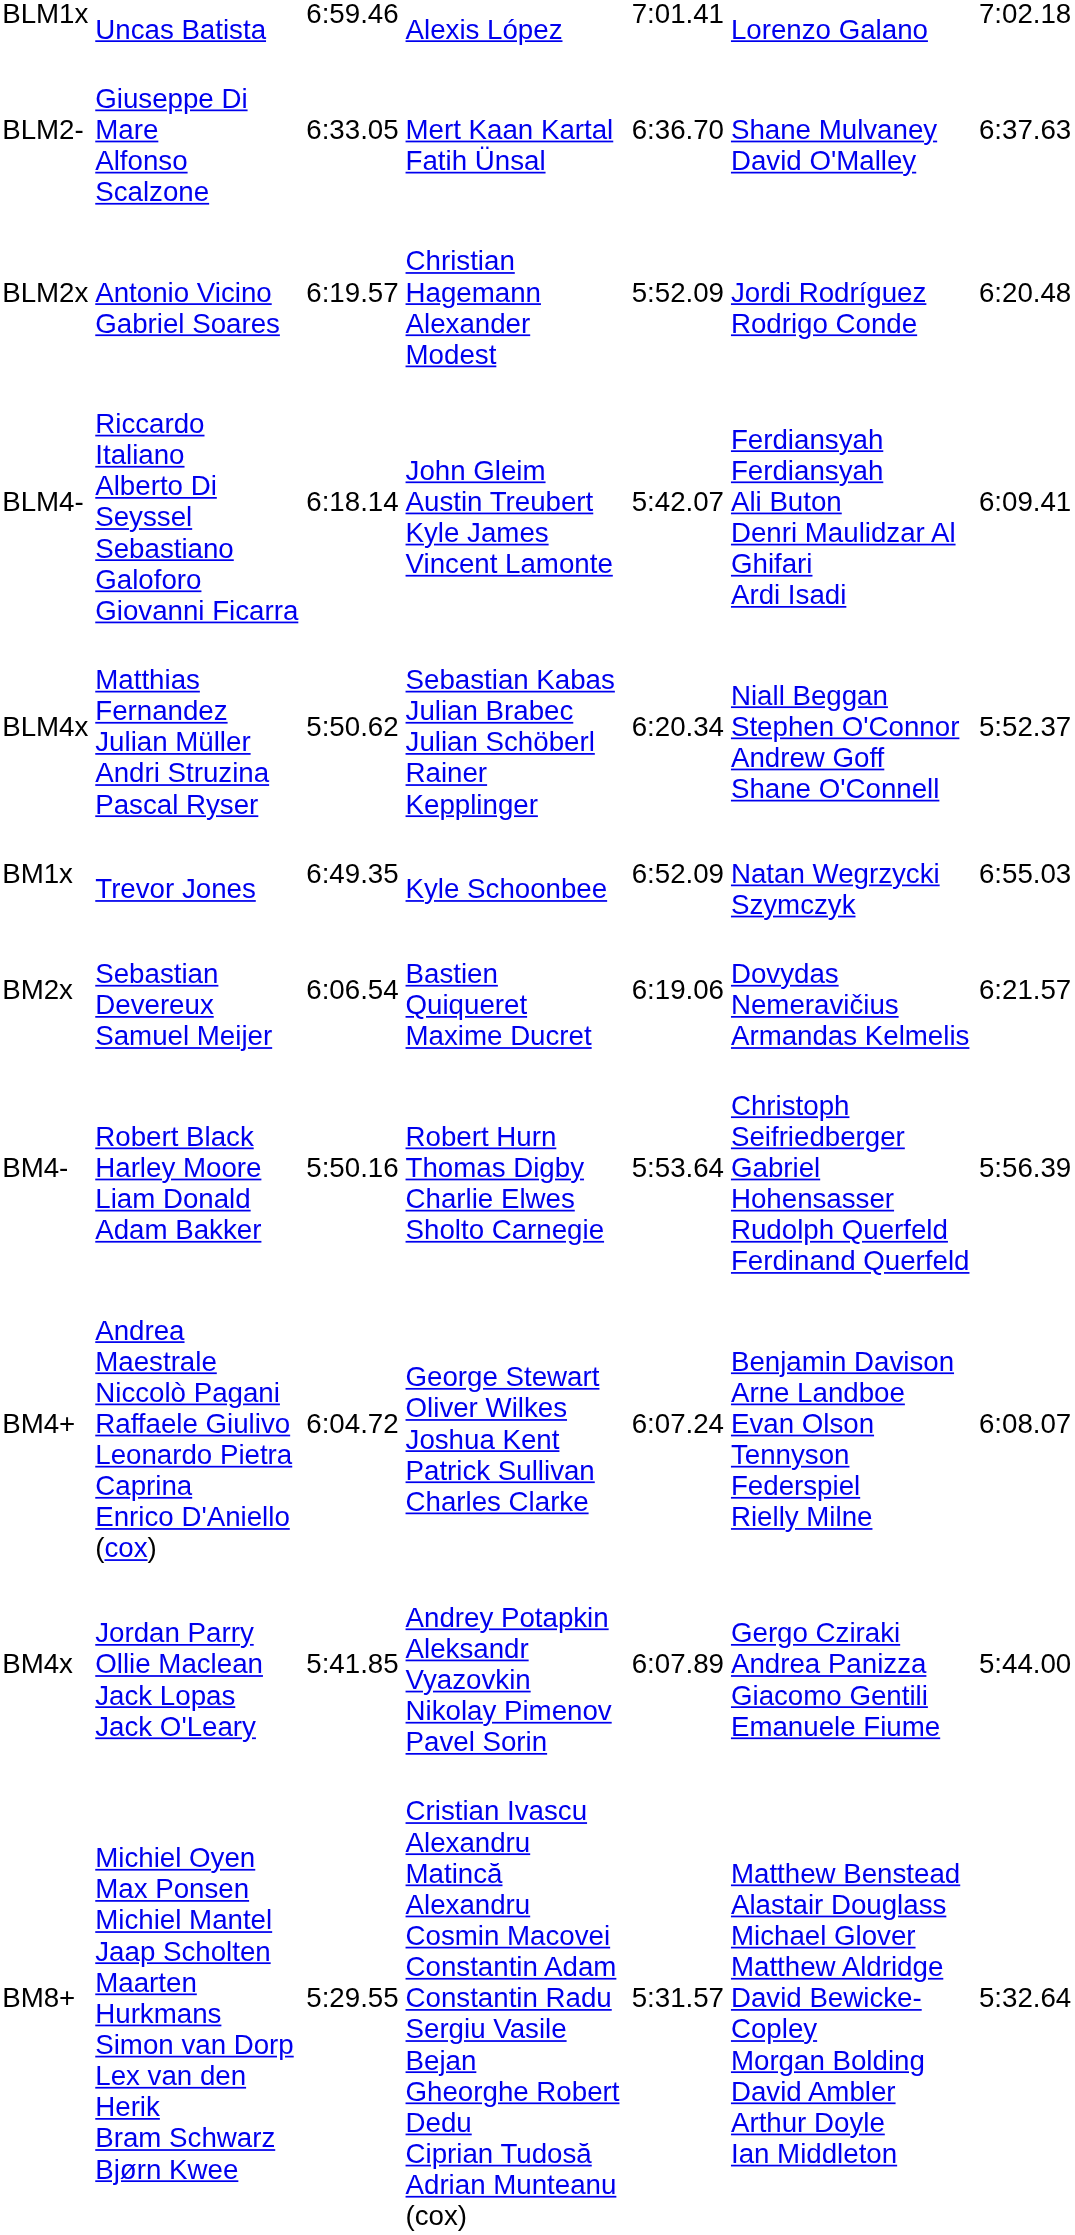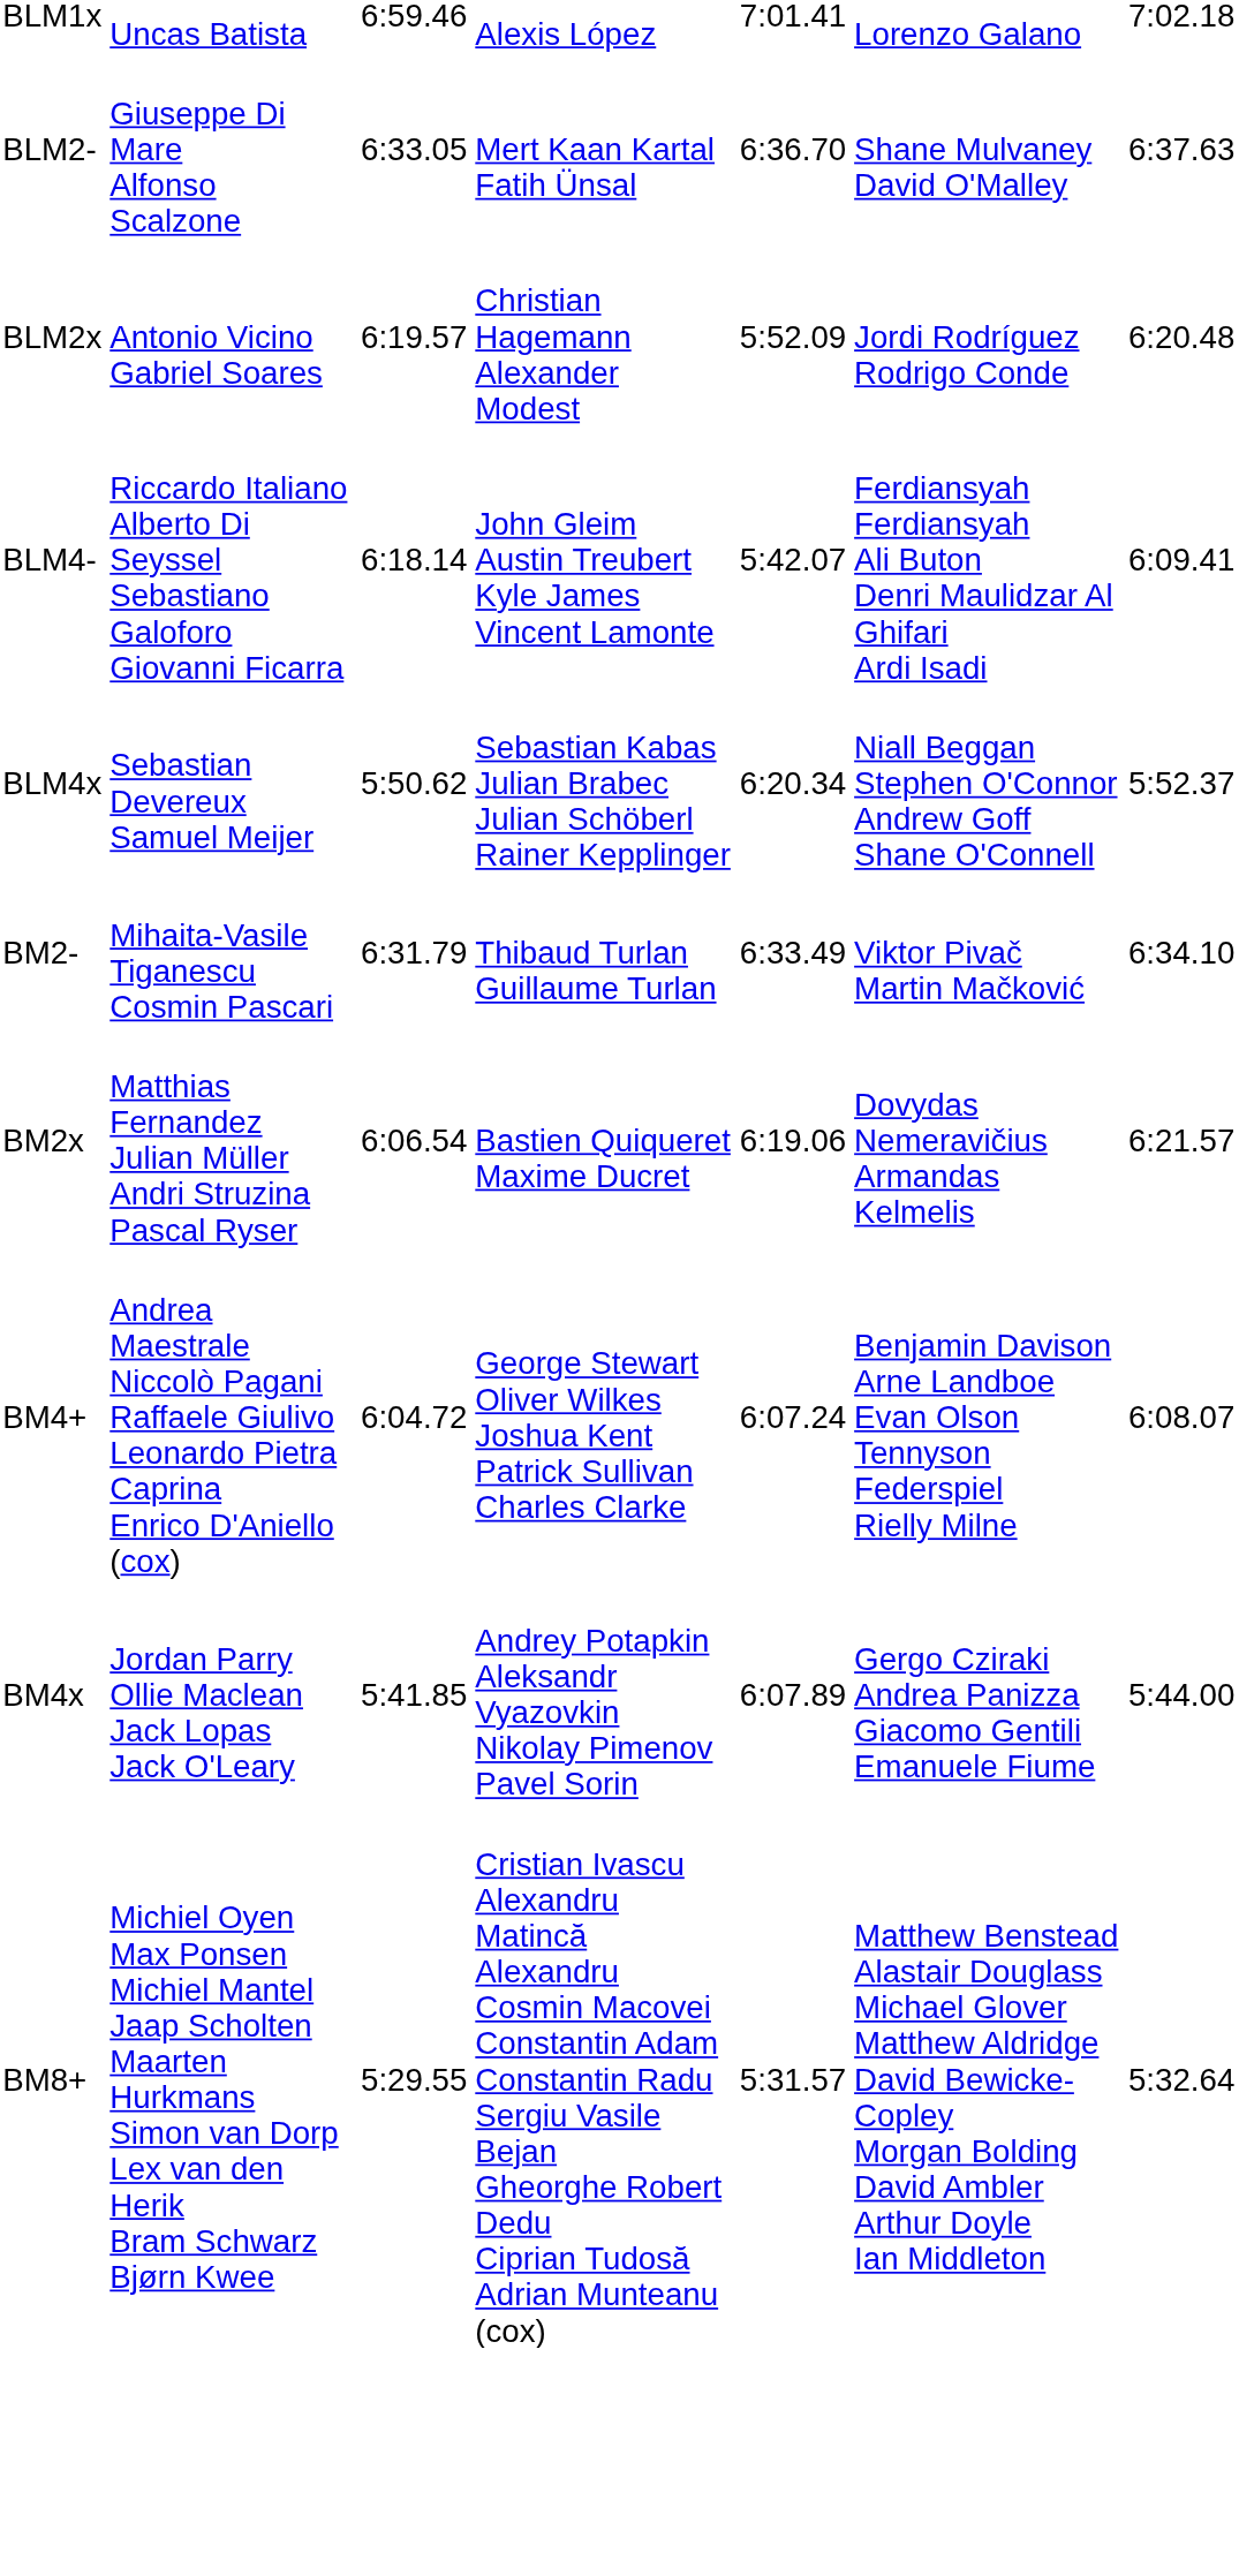BLM4x | column 2: Matthias Fernandez Julian Müller Andri Struzina Pascal Ryser -> Sebastian Devereux Samuel Meijer
- row: BM1x | Trevor Jones | 6:49.35 | Kyle Schoonbee | 6:52.09 | Natan Wegrzycki Szymczyk | 6:55.03
+ row: BM2- | Mihaita-Vasile Tiganescu Cosmin Pascari | 6:31.79 | Thibaud Turlan Guillaume Turlan | 6:33.49 | Viktor Pivač Martin Mačković | 6:34.10
BM2x | column 2: Sebastian Devereux Samuel Meijer -> Matthias Fernandez Julian Müller Andri Struzina Pascal Ryser
- row: BM4- | Robert Black Harley Moore Liam Donald Adam Bakker | 5:50.16 | Robert Hurn Thomas Digby Charlie Elwes Sholto Carnegie | 5:53.64 | Christoph Seifriedberger Gabriel Hohensasser Rudolph Querfeld Ferdinand Querfeld | 5:56.39
